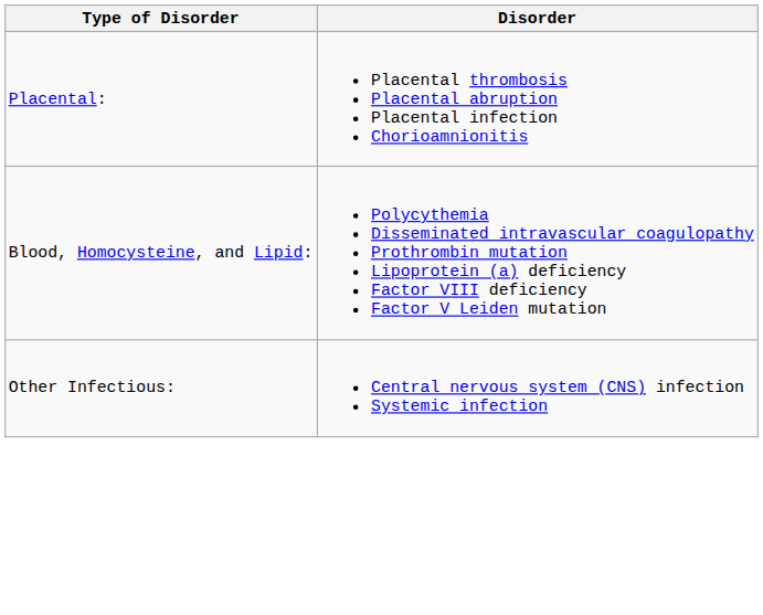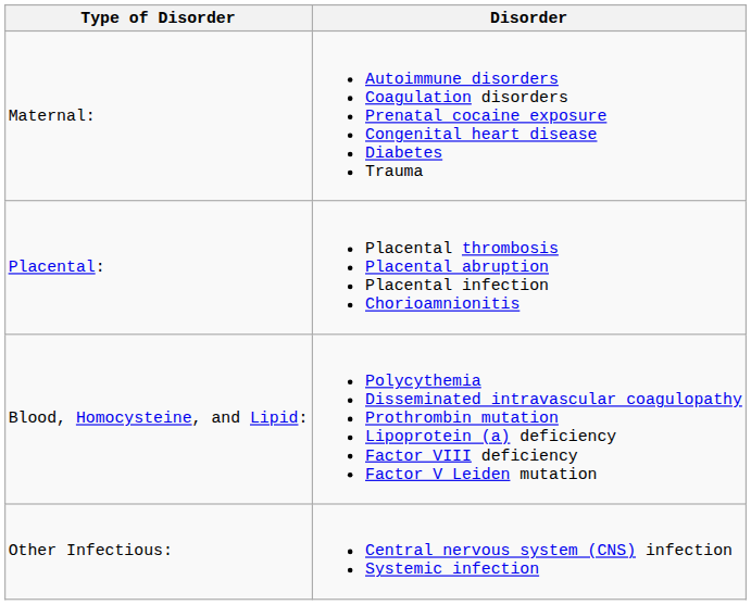+ row: Maternal: | Autoimmune disorders Coagulation disorders Prenatal cocaine exposure Congenital heart disease Diabetes Trauma
